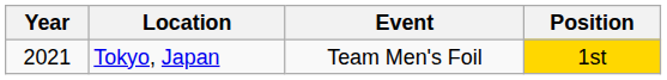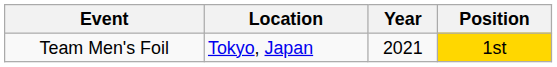columns swapped: Year <-> Event
